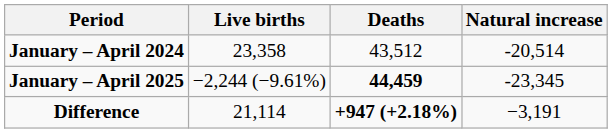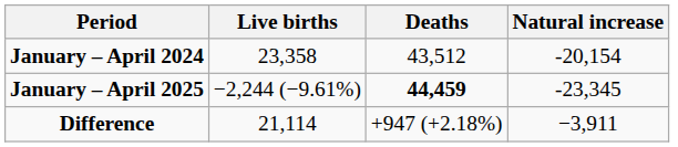January – April 2024 | Natural increase: -20,514 -> -20,154
Difference | Deaths: bold -> normal
Difference | Natural increase: −3,191 -> −3,911
